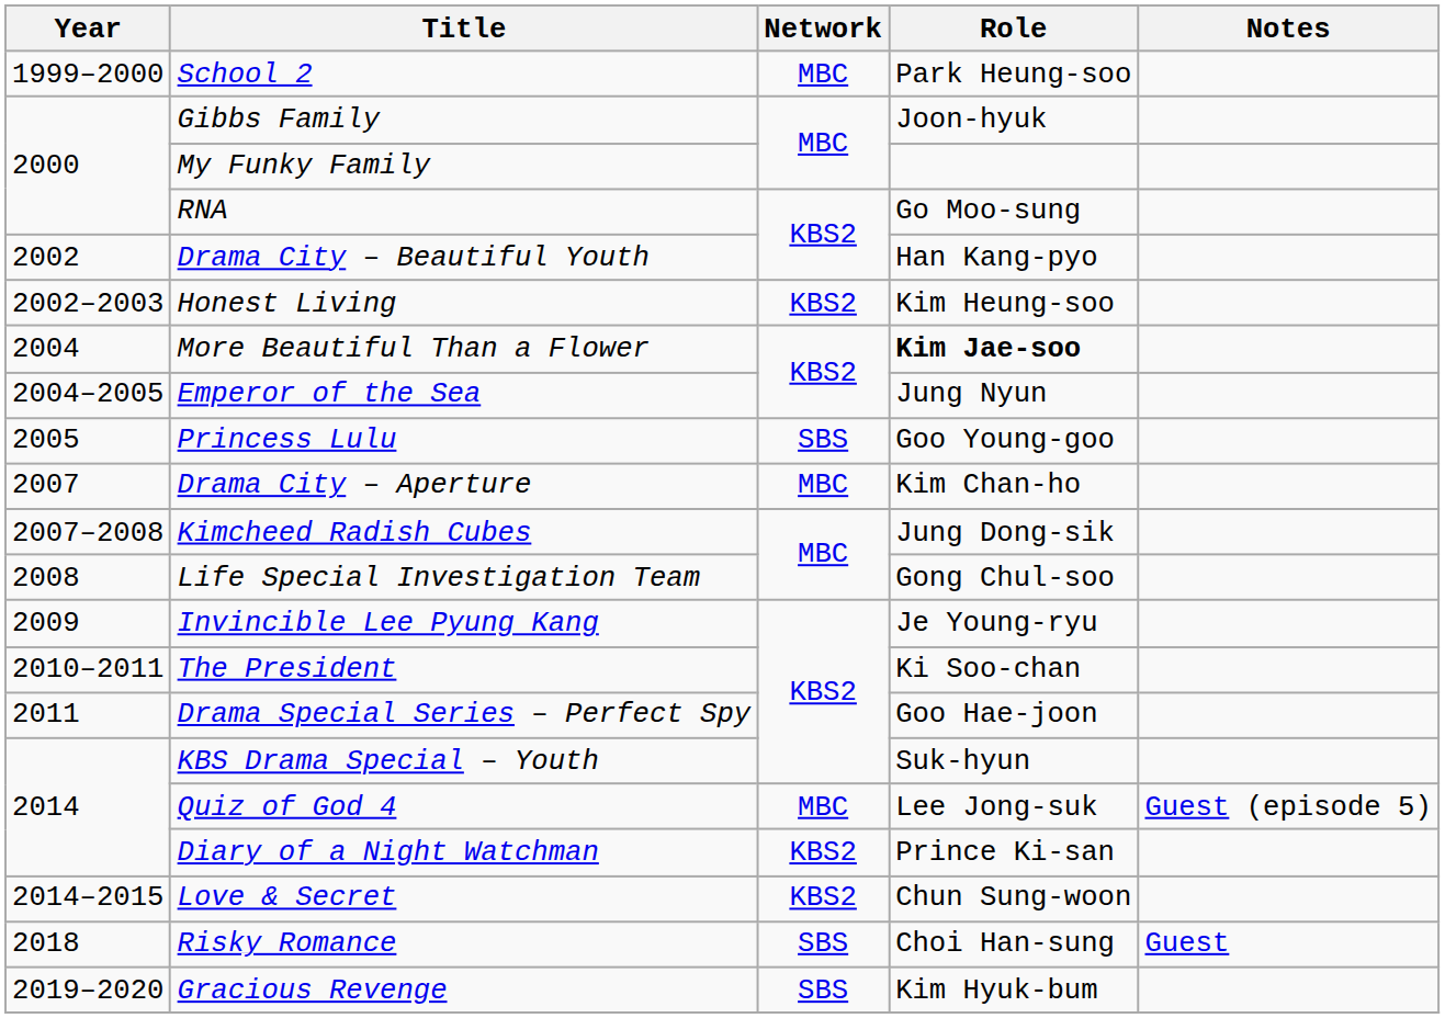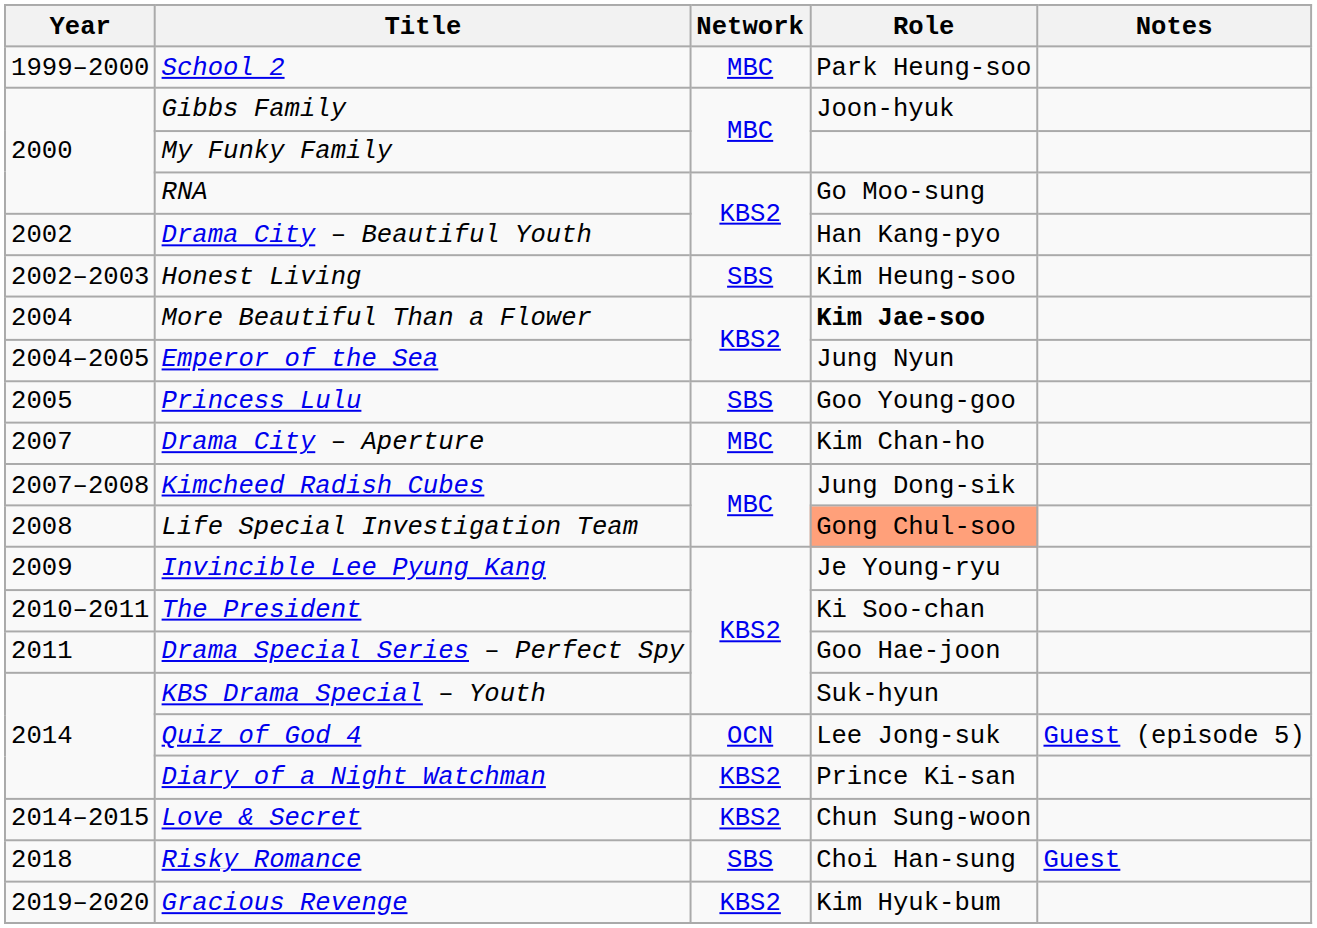Honest Living | Network: KBS2 -> SBS
Life Special Investigation Team | Role: no background -> lightsalmon background
Quiz of God 4 | Network: MBC -> OCN
Gracious Revenge | Network: SBS -> KBS2
